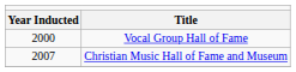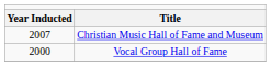rows swapped: Christian Music Hall of Fame and Museum <-> Vocal Group Hall of Fame
